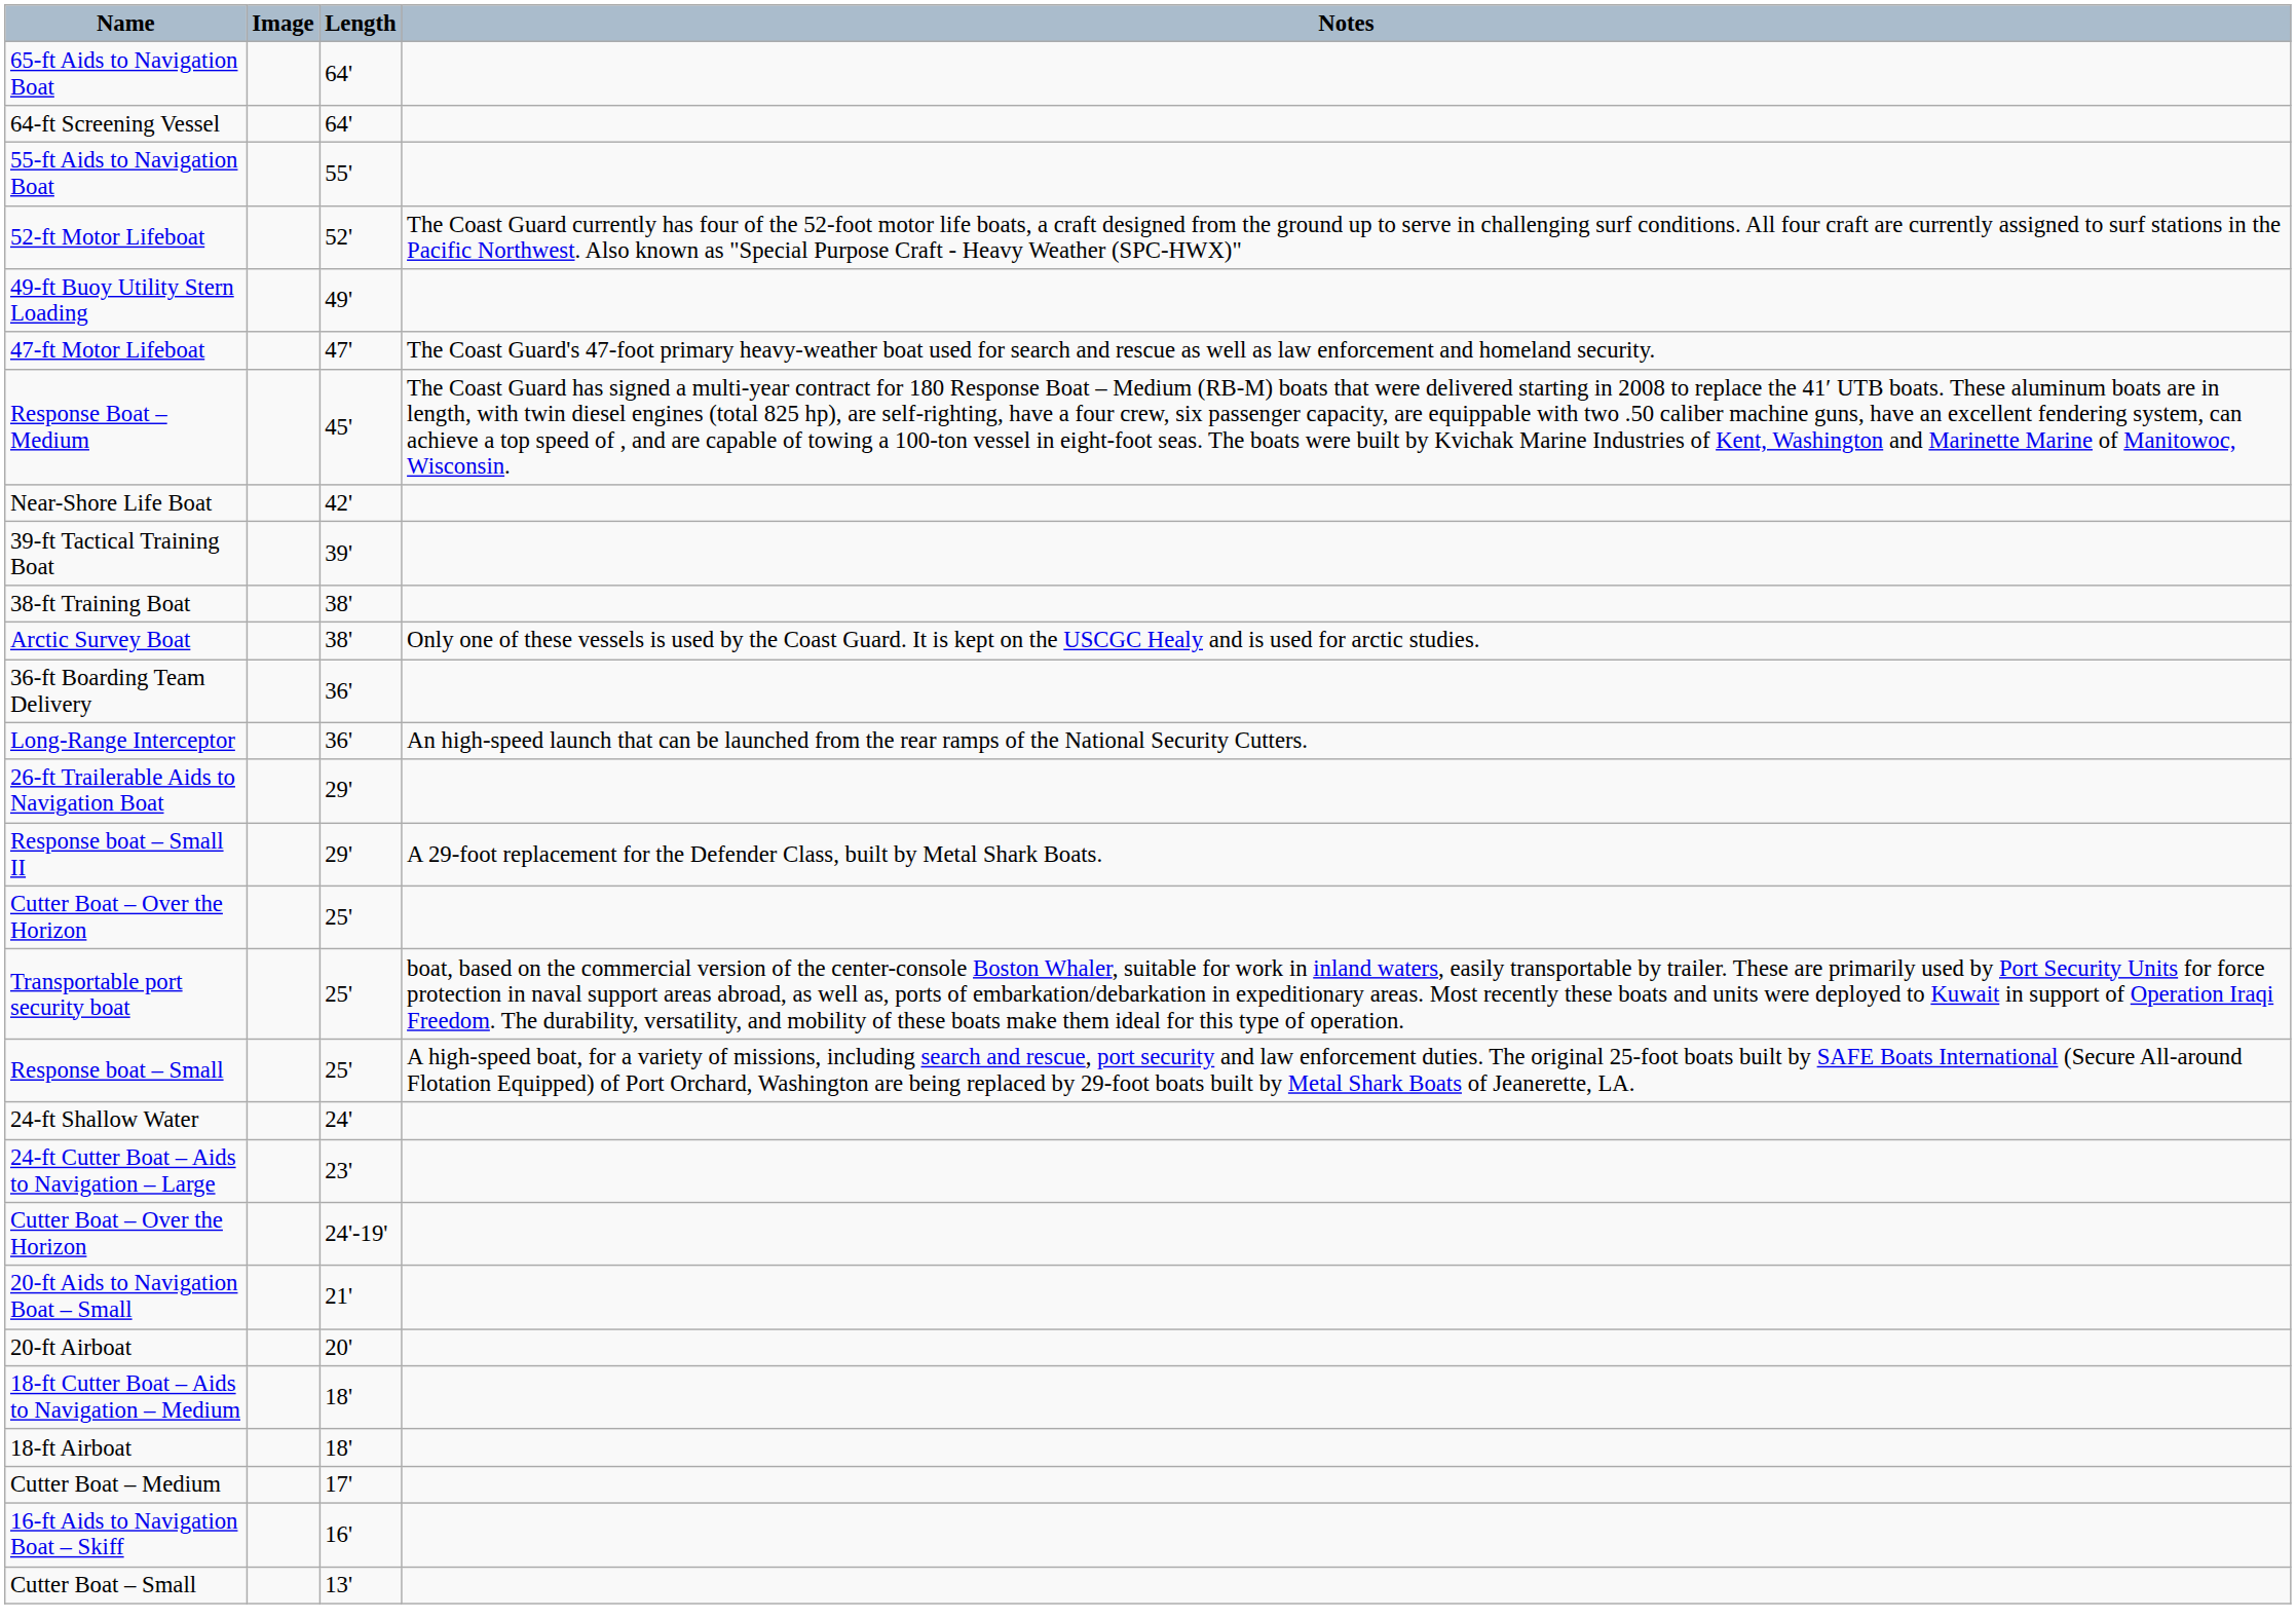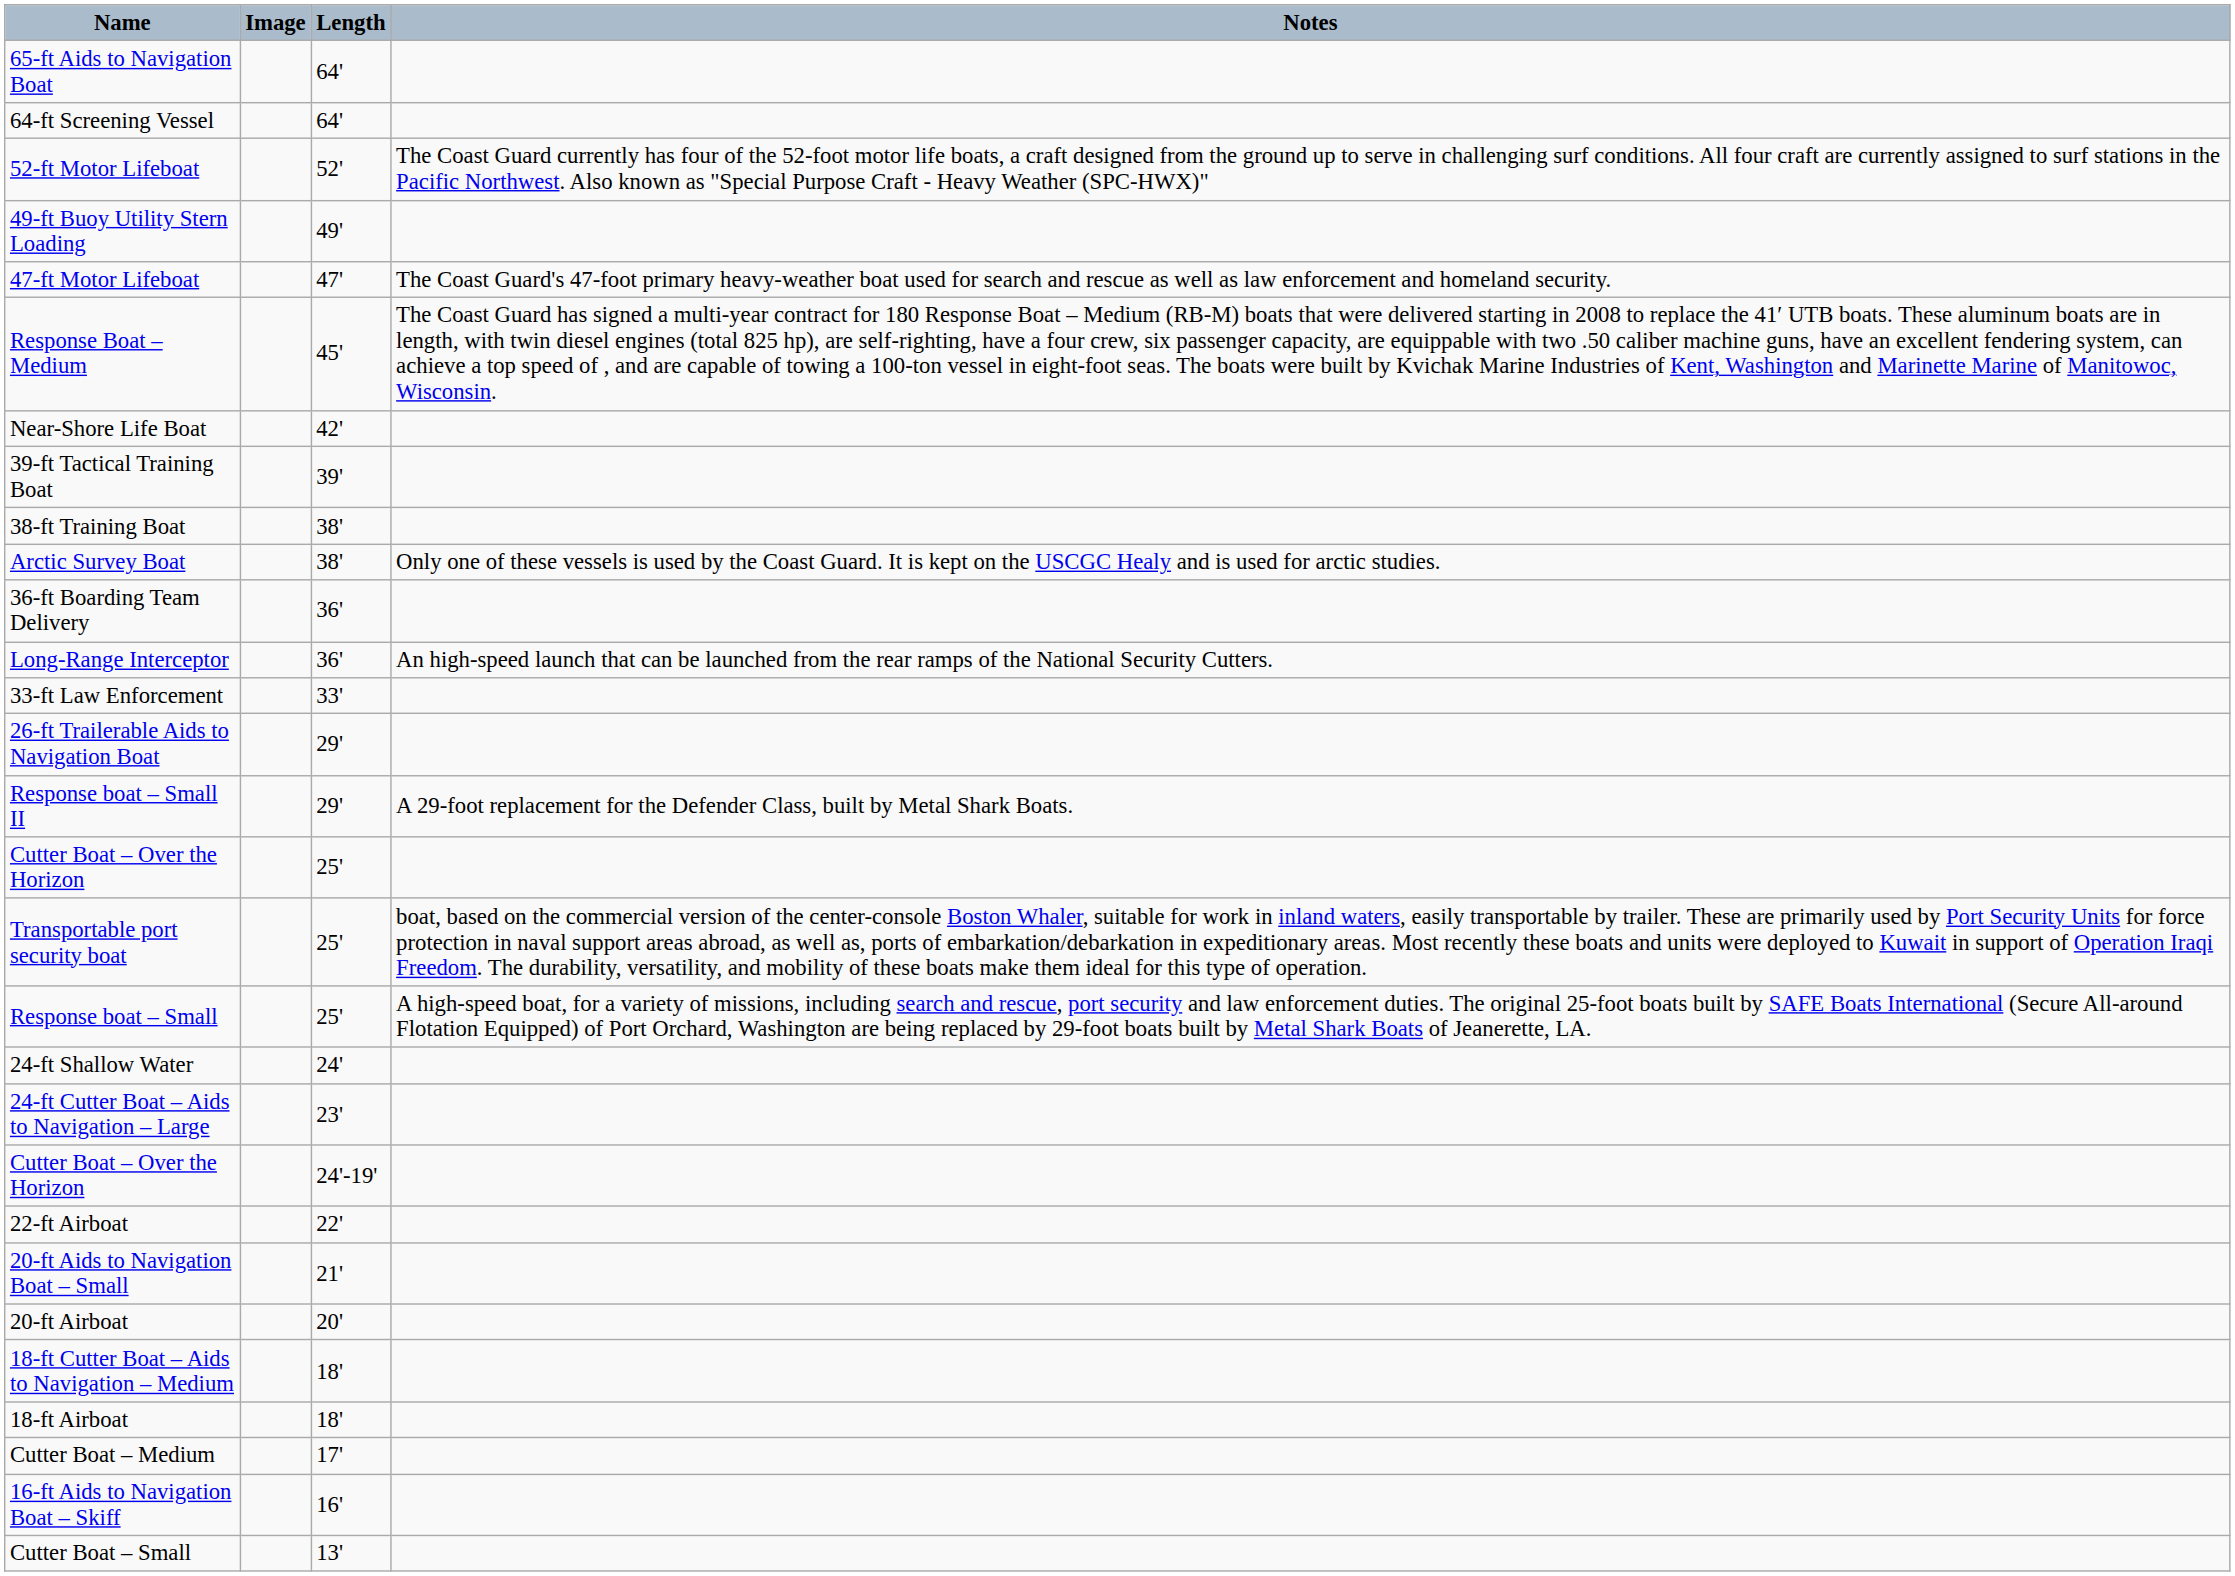- row: 55-ft Aids to Navigation Boat | 55'
+ row: 33-ft Law Enforcement | 33'
+ row: 22-ft Airboat | 22'
